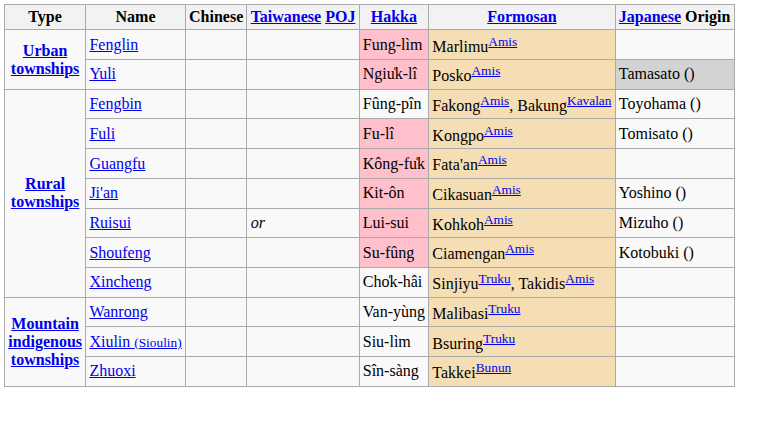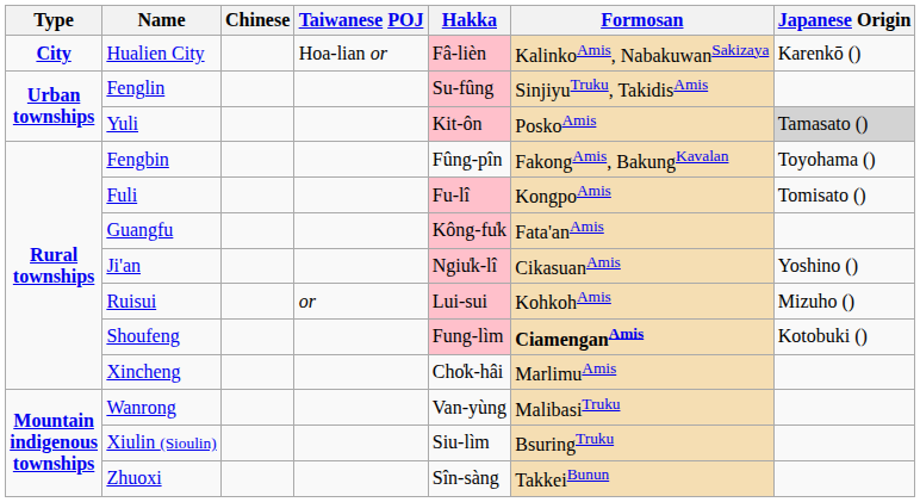+ row: City | Hualien City | Hoa-lian or | Fâ-lièn | KalinkoAmis, NabakuwanSakizaya | Karenkō ()
Fenglin | Hakka: Fung-lìm -> Su-fûng
Fenglin | Formosan: MarlimuAmis -> SinjiyuTruku, TakidisAmis
Yuli | Hakka: Ngiu̍k-lî -> Kit-ôn
Ji'an | Hakka: Kit-ôn -> Ngiu̍k-lî
Shoufeng | Hakka: Su-fûng -> Fung-lìm
Shoufeng | Formosan: normal -> bold
Xincheng | Formosan: SinjiyuTruku, TakidisAmis -> MarlimuAmis
